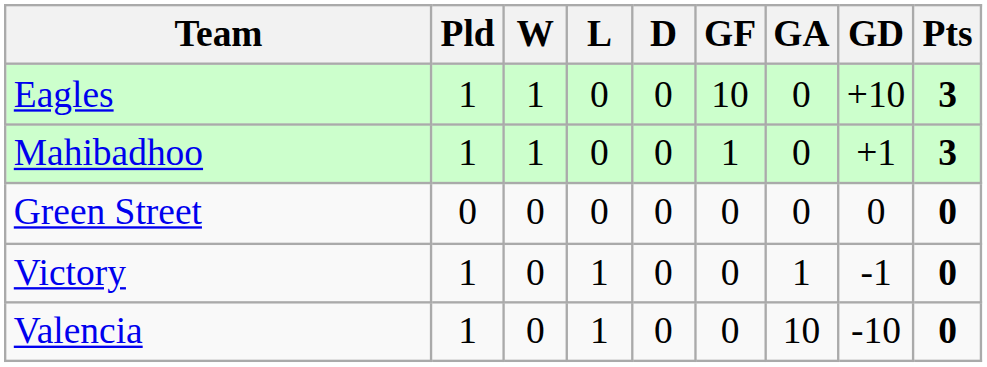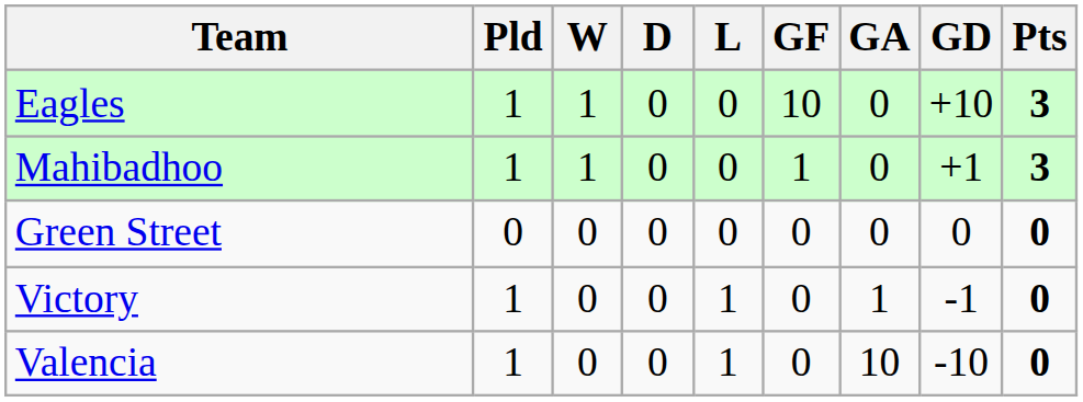columns swapped: D <-> L
